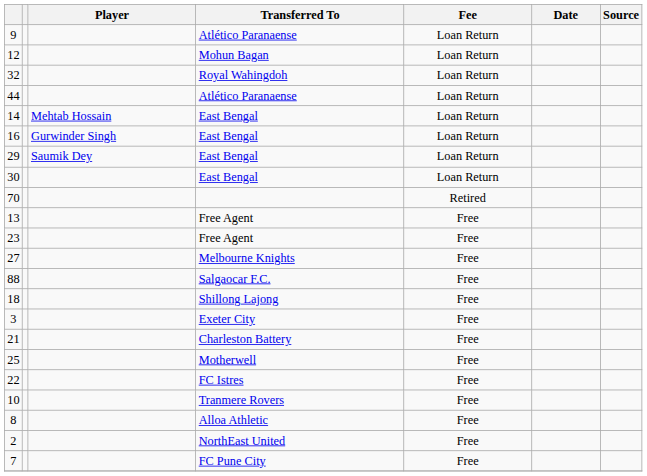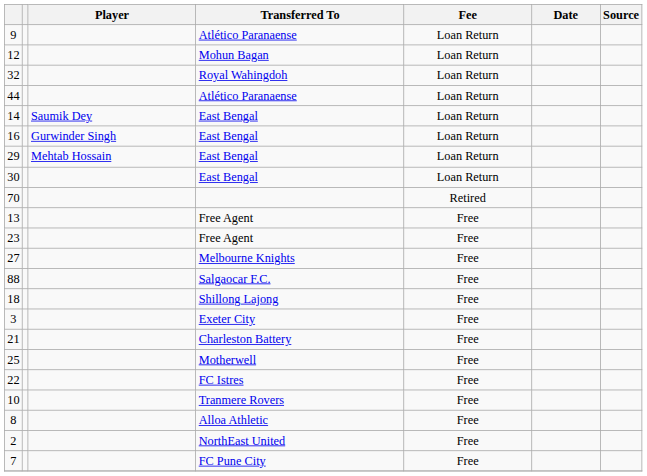14 | Player: Mehtab Hossain -> Saumik Dey
29 | Player: Saumik Dey -> Mehtab Hossain
